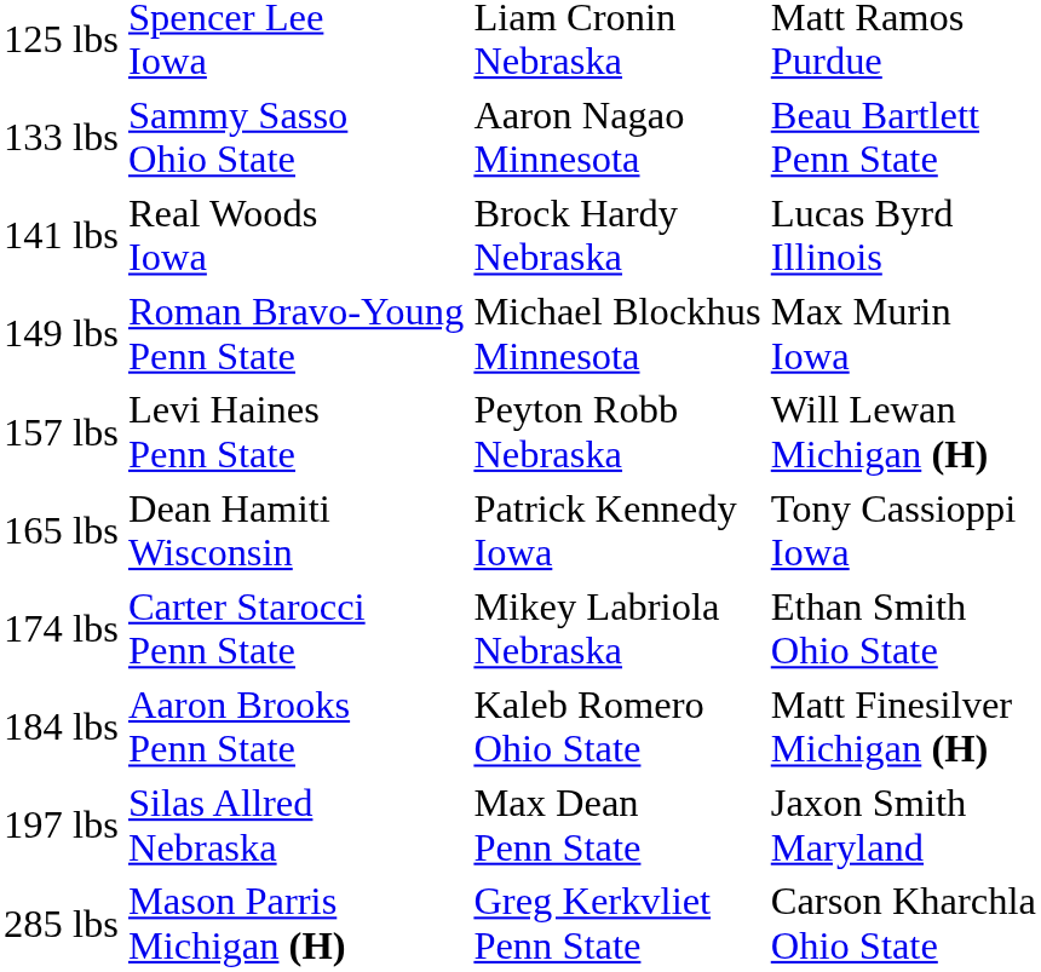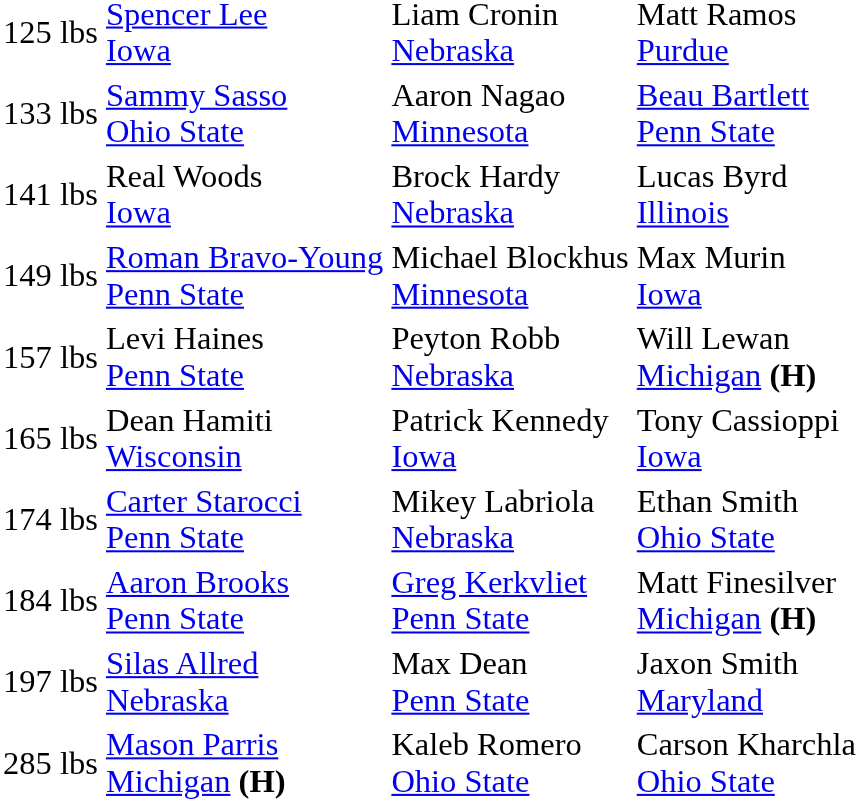184 lbs | column 3: Kaleb Romero Ohio State -> Greg Kerkvliet Penn State
285 lbs | column 3: Greg Kerkvliet Penn State -> Kaleb Romero Ohio State
